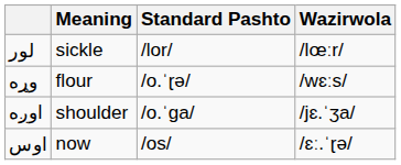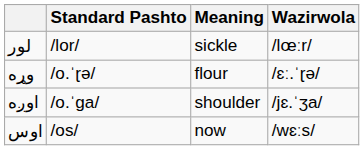columns swapped: Meaning <-> Standard Pashto
وړه | Wazirwola: /wɛːs/ -> /ɛː.ˈɽə/
اوس | Wazirwola: /ɛː.ˈɽə/ -> /wɛːs/
